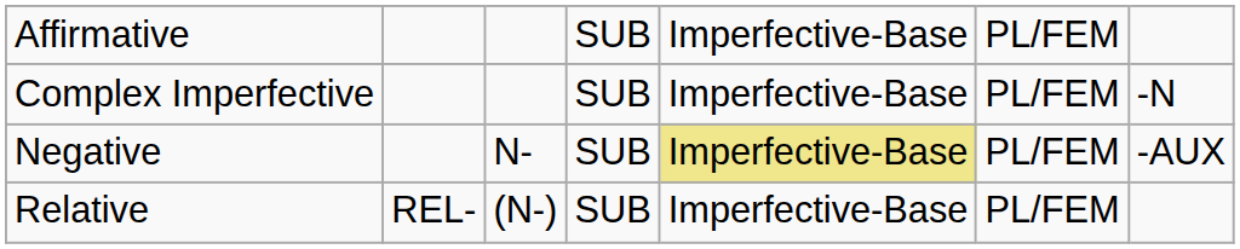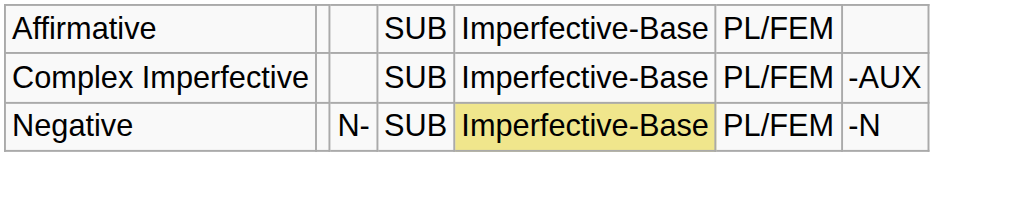Complex Imperfective | column 7: -N -> -AUX
Negative | column 7: -AUX -> -N
- row: Relative | REL- | (N-) | SUB | Imperfective-Base | PL/FEM
